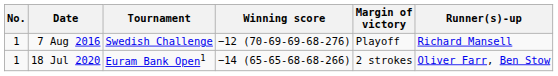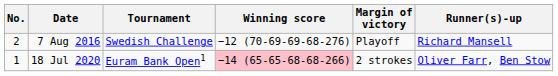7 Aug 2016 | No.: 1 -> 2
18 Jul 2020 | Winning score: no background -> pink background
